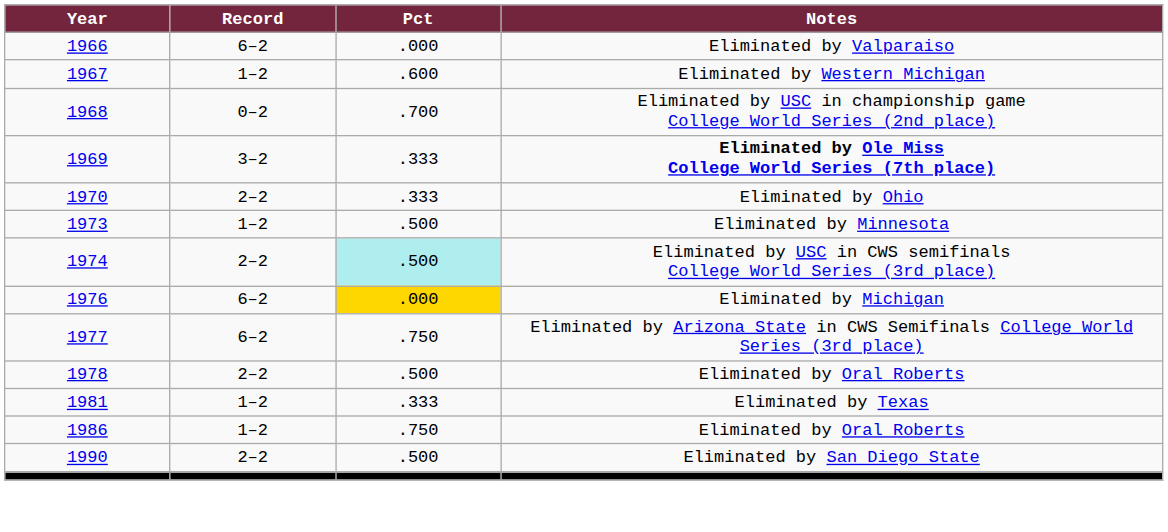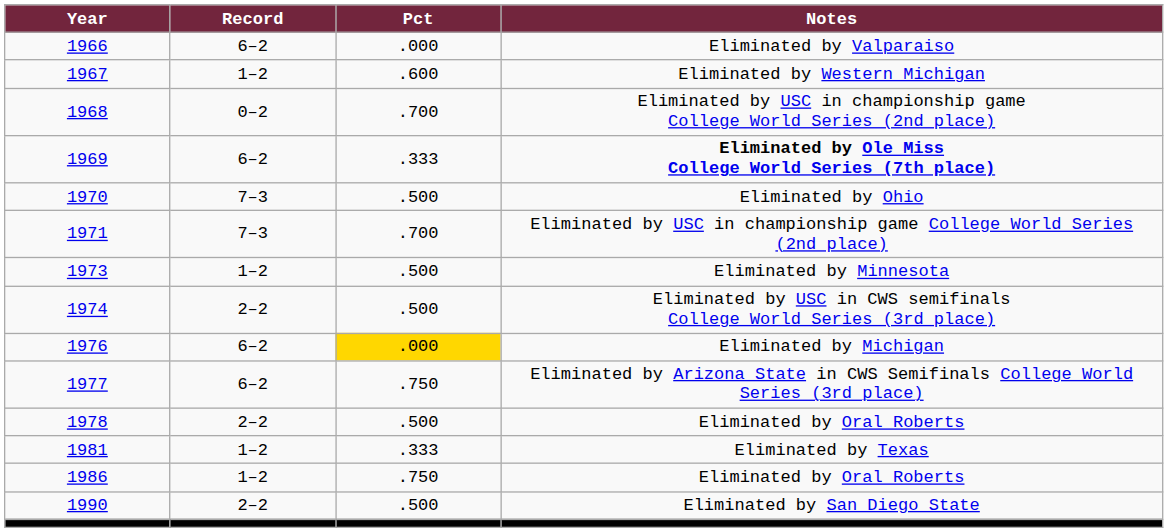1969 | Record: 3–2 -> 6–2
1970 | Record: 2–2 -> 7–3
1970 | Pct: .333 -> .500
+ row: 1971 | 7–3 | .700 | Eliminated by USC in championship game College World Series (2nd place)
1974 | Pct: paleturquoise background -> no background
